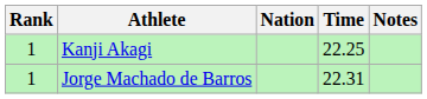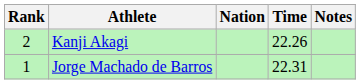Kanji Akagi | Rank: 1 -> 2
Kanji Akagi | Time: 22.25 -> 22.26
